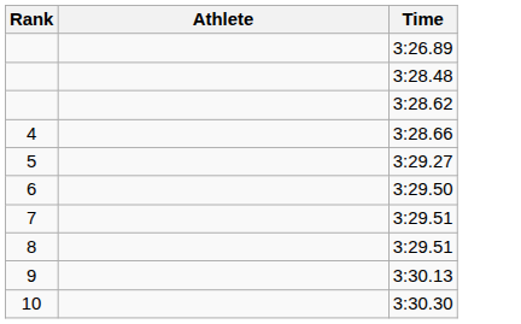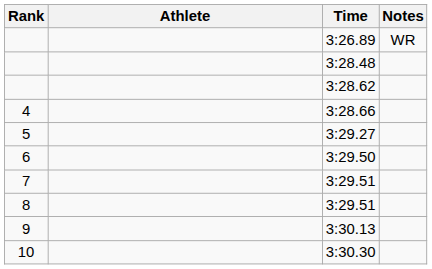+ column: Notes | WR
